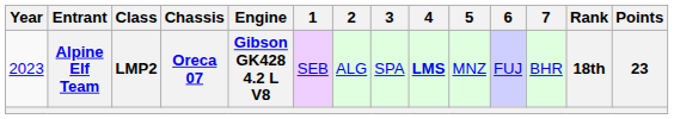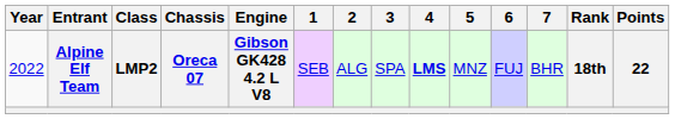Alpine Elf Team | Year: 2023 -> 2022
Alpine Elf Team | Points: 23 -> 22
